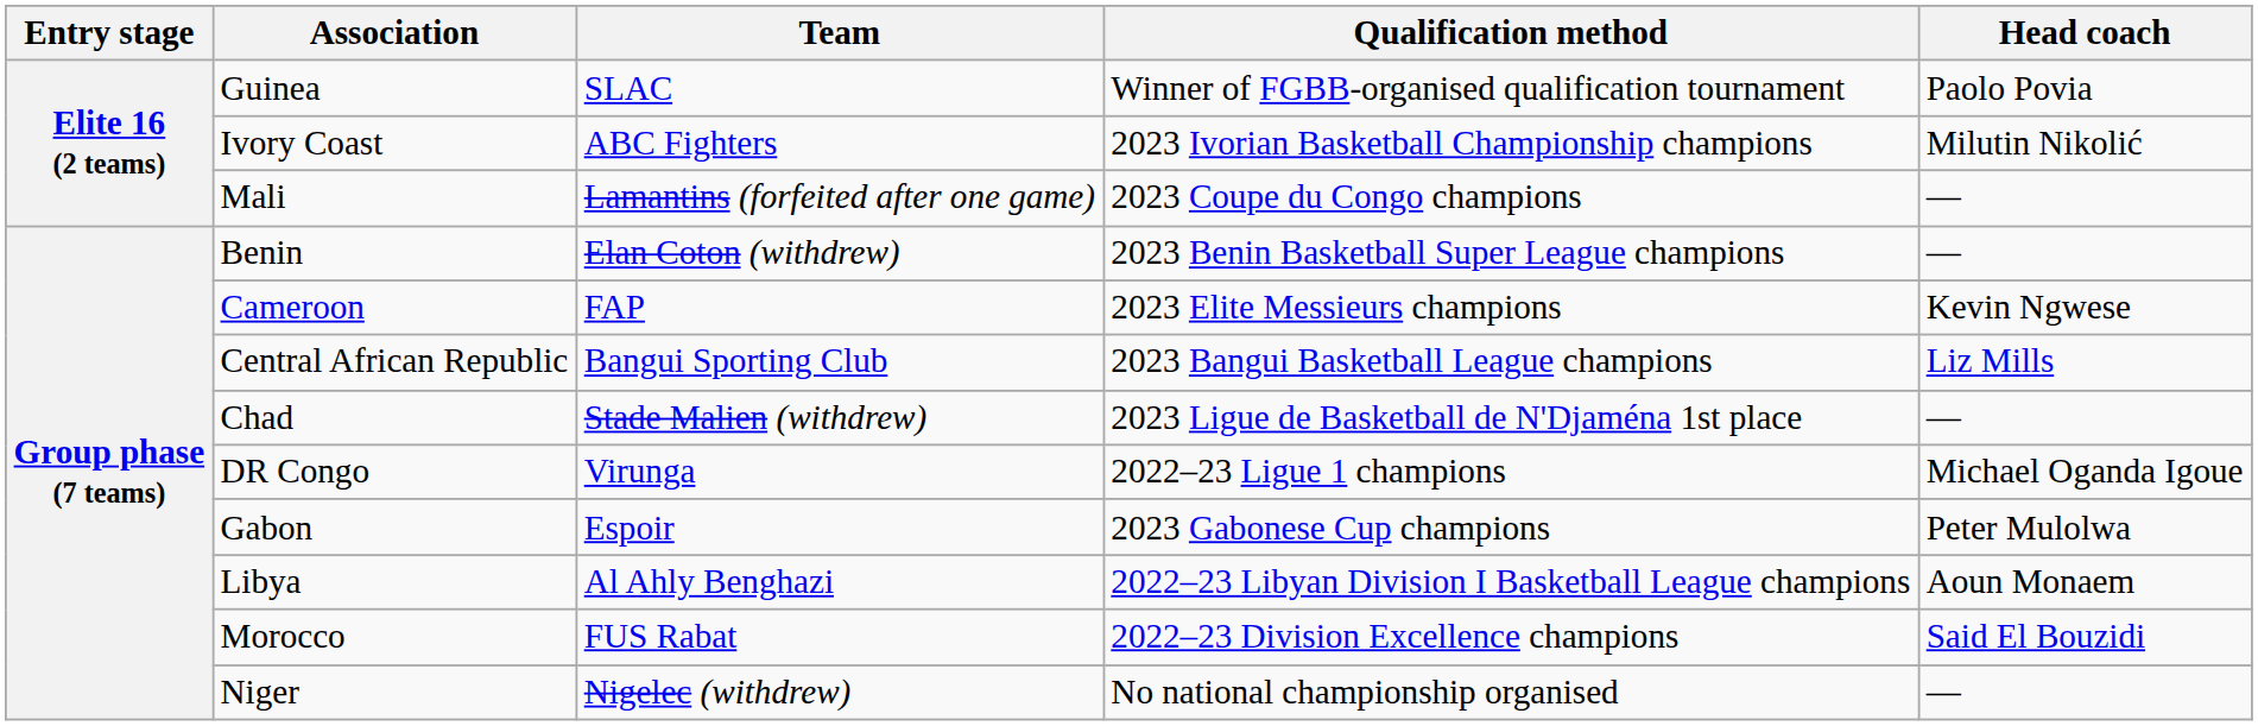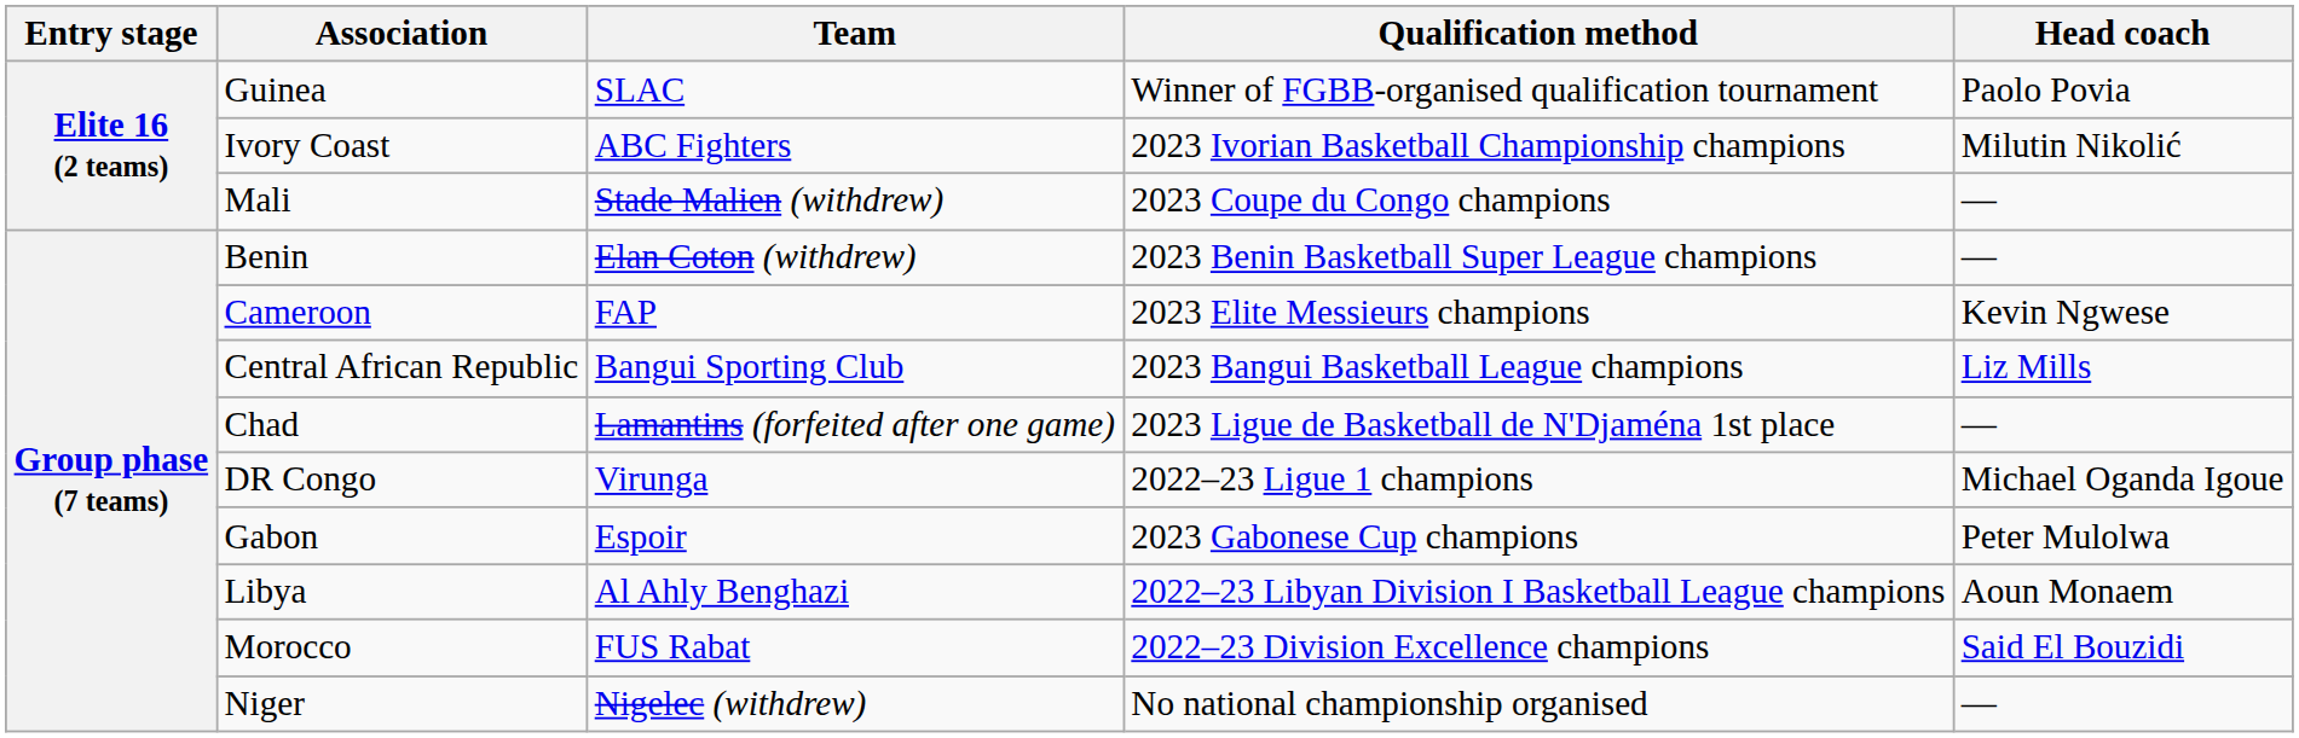Mali | Team: Lamantins (forfeited after one game) -> Stade Malien (withdrew)
Chad | Team: Stade Malien (withdrew) -> Lamantins (forfeited after one game)
